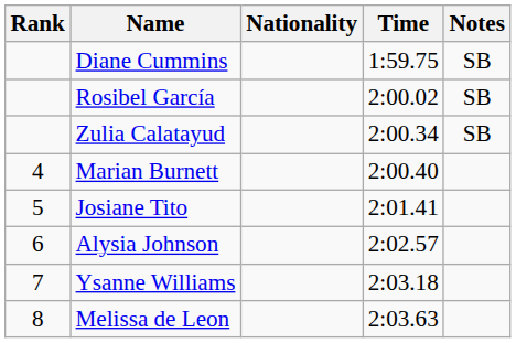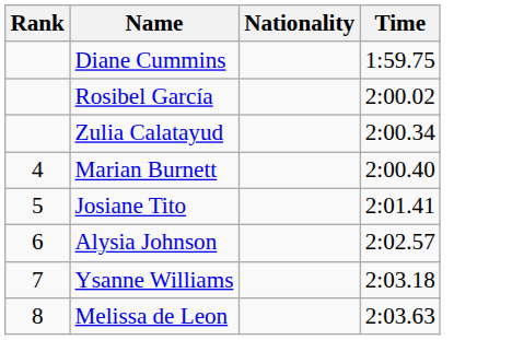- column: Notes | SB | SB | SB
